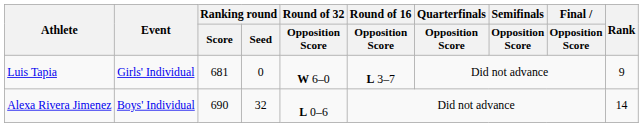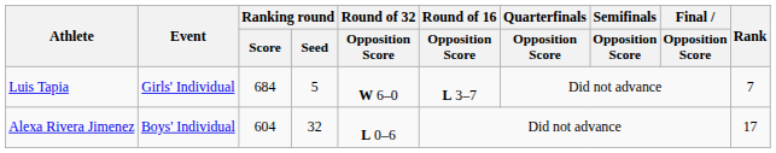Luis Tapia | Ranking round / Score: 681 -> 684
Luis Tapia | Ranking round / Seed: 0 -> 5
Luis Tapia | Rank: 9 -> 7
Alexa Rivera Jimenez | Ranking round / Score: 690 -> 604
Alexa Rivera Jimenez | Rank: 14 -> 17
